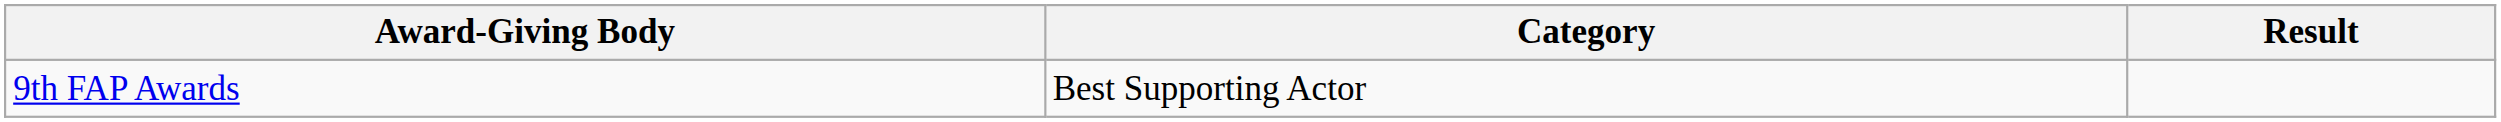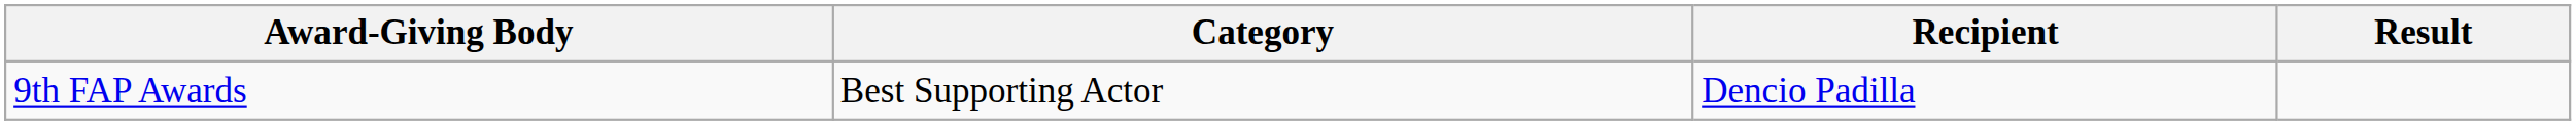+ column: Recipient | Dencio Padilla
